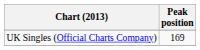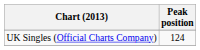UK Singles (Official Charts Company) | Peak position: 169 -> 124
